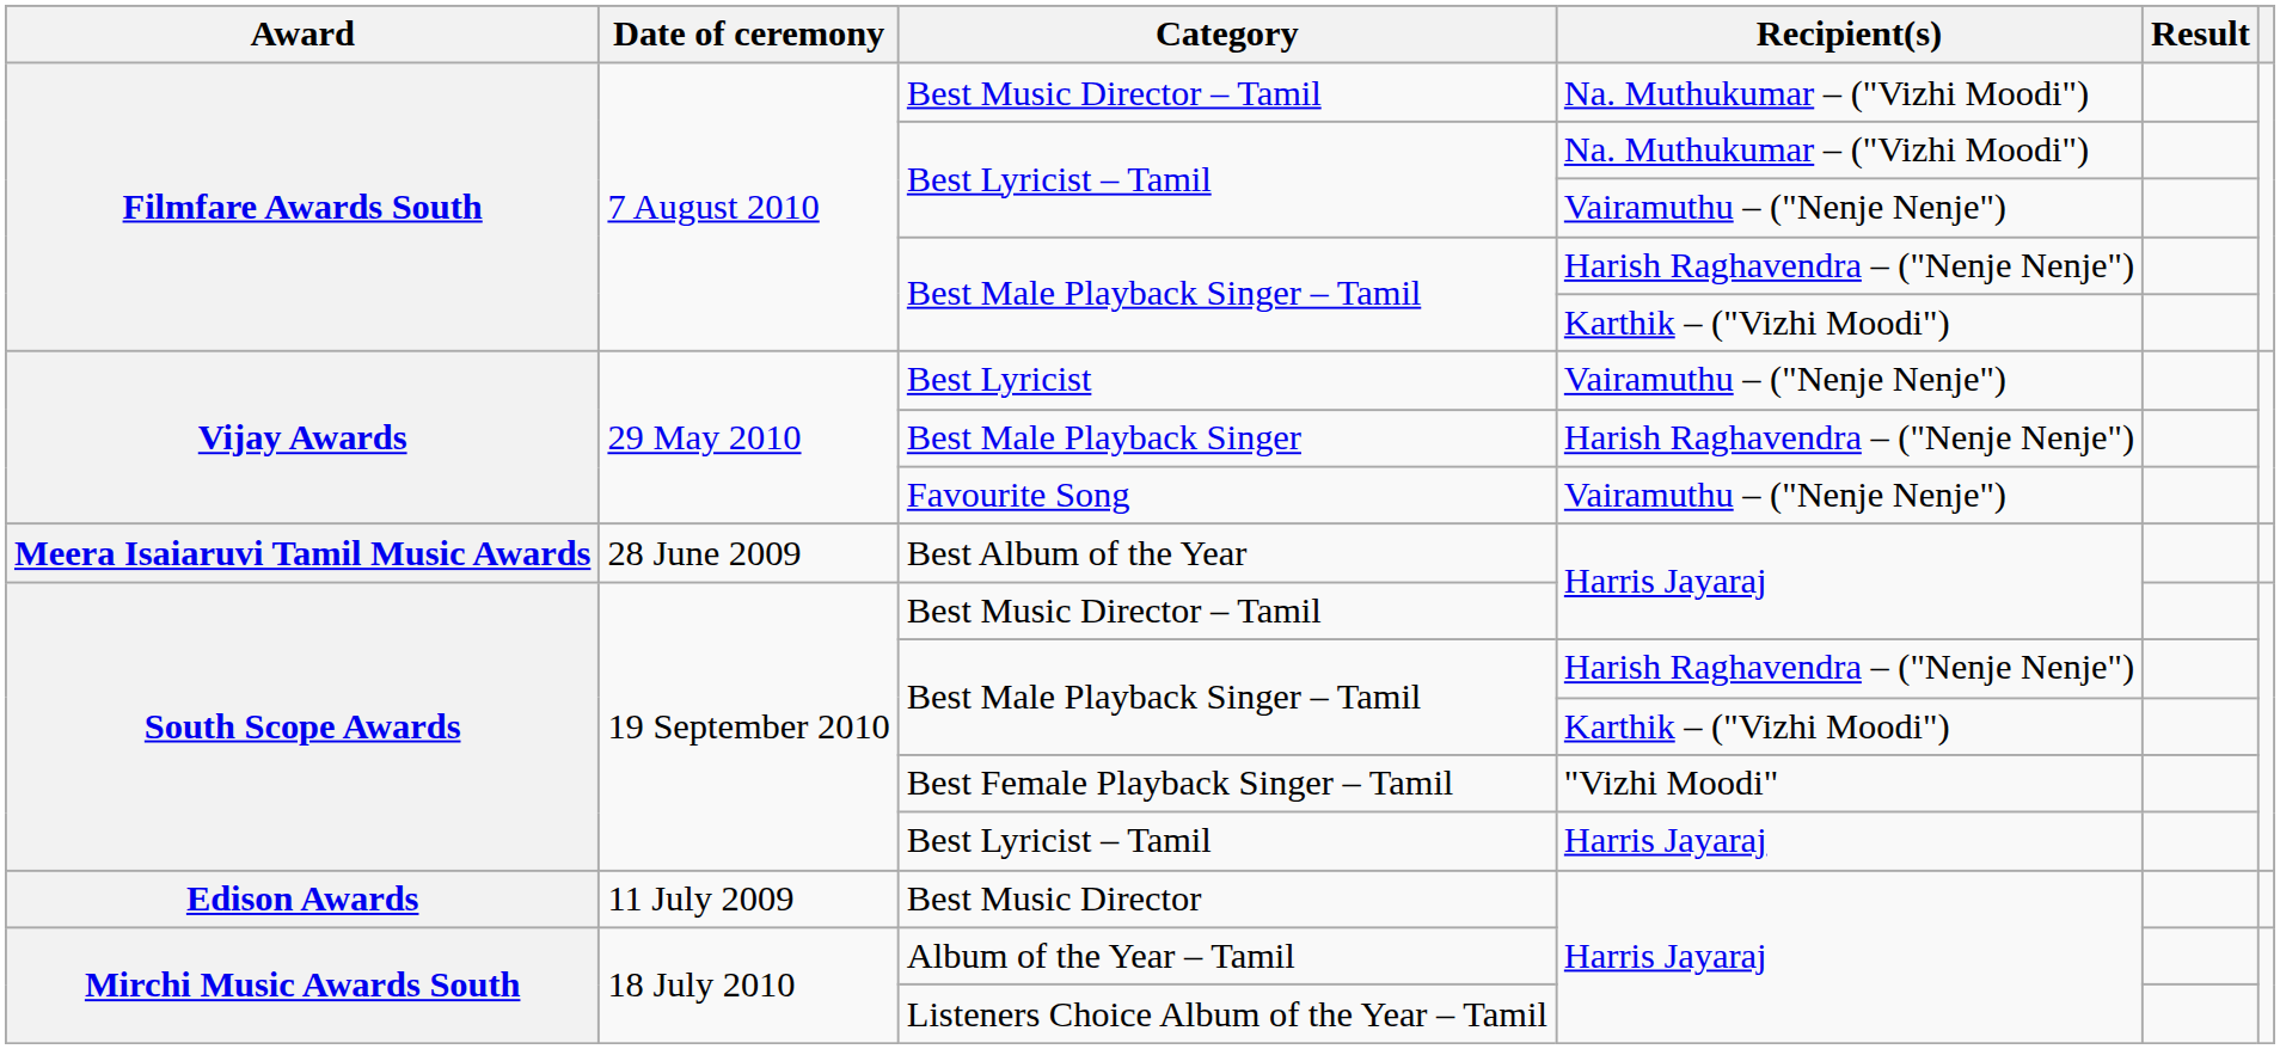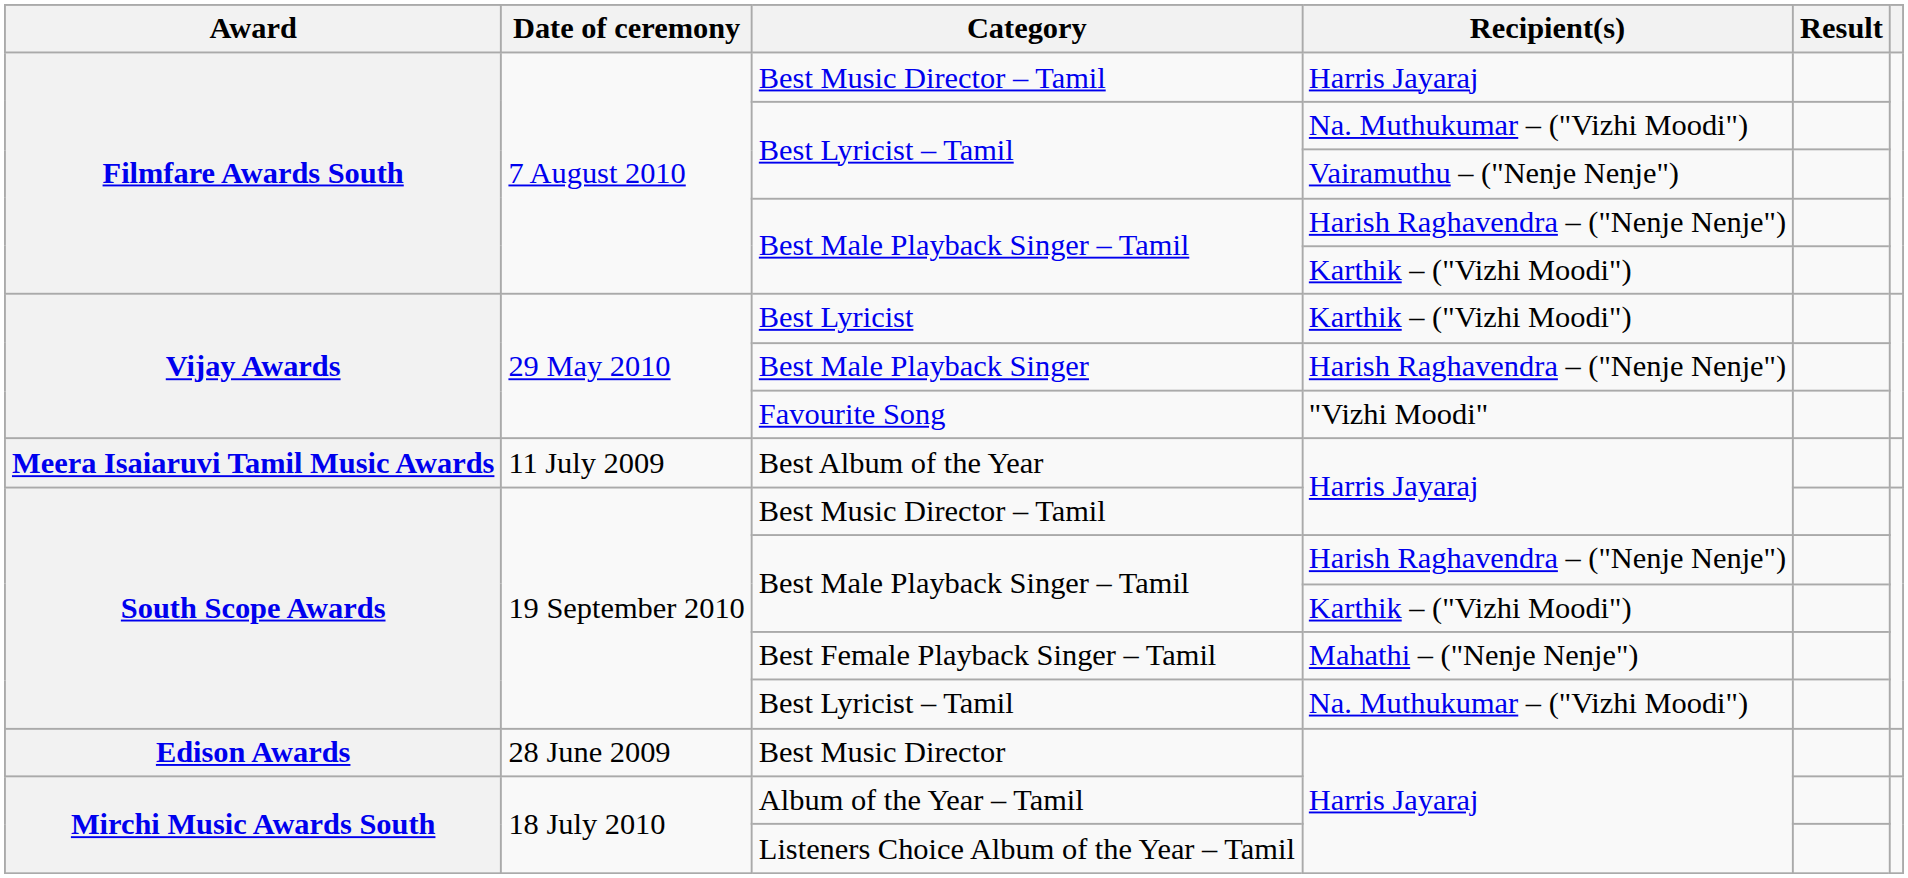Filmfare Awards South / Best Music Director – Tamil | Recipient(s): Na. Muthukumar – ("Vizhi Moodi") -> Harris Jayaraj
Best Lyricist | Recipient(s): Vairamuthu – ("Nenje Nenje") -> Karthik – ("Vizhi Moodi")
Favourite Song | Recipient(s): Vairamuthu – ("Nenje Nenje") -> "Vizhi Moodi"
Best Album of the Year | Date of ceremony: 28 June 2009 -> 11 July 2009
Best Female Playback Singer – Tamil | Recipient(s): "Vizhi Moodi" -> Mahathi – ("Nenje Nenje")
South Scope Awards / Best Lyricist – Tamil | Recipient(s): Harris Jayaraj -> Na. Muthukumar – ("Vizhi Moodi")
Best Music Director | Date of ceremony: 11 July 2009 -> 28 June 2009
